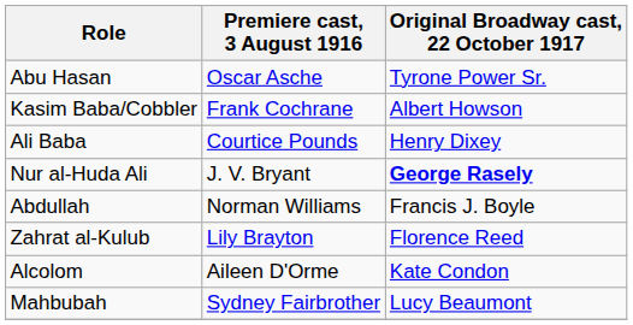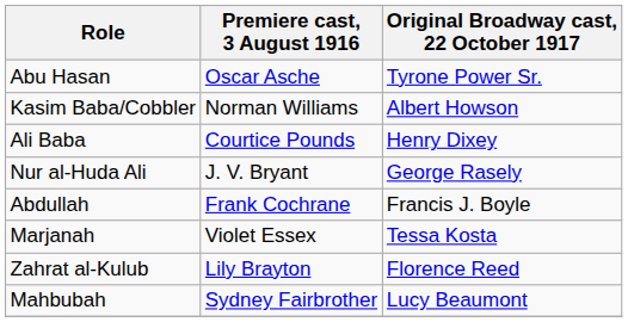Kasim Baba/Cobbler | Premiere cast, 3 August 1916: Frank Cochrane -> Norman Williams
Nur al-Huda Ali | Original Broadway cast, 22 October 1917: bold -> normal
Abdullah | Premiere cast, 3 August 1916: Norman Williams -> Frank Cochrane
+ row: Marjanah | Violet Essex | Tessa Kosta
- row: Alcolom | Aileen D'Orme | Kate Condon
